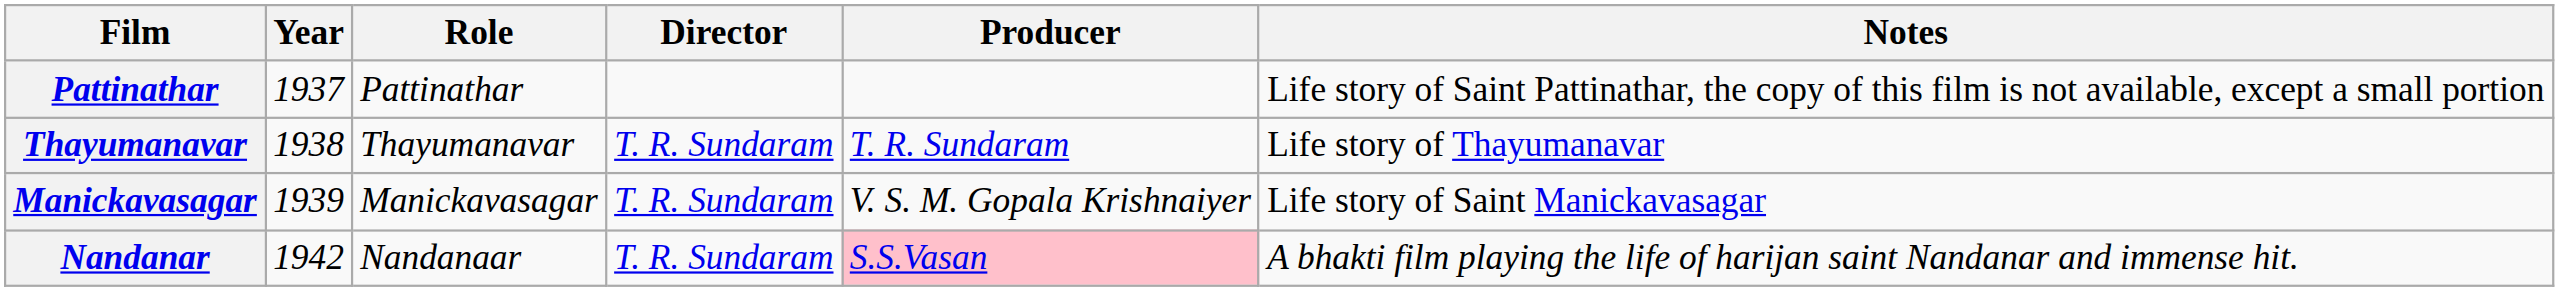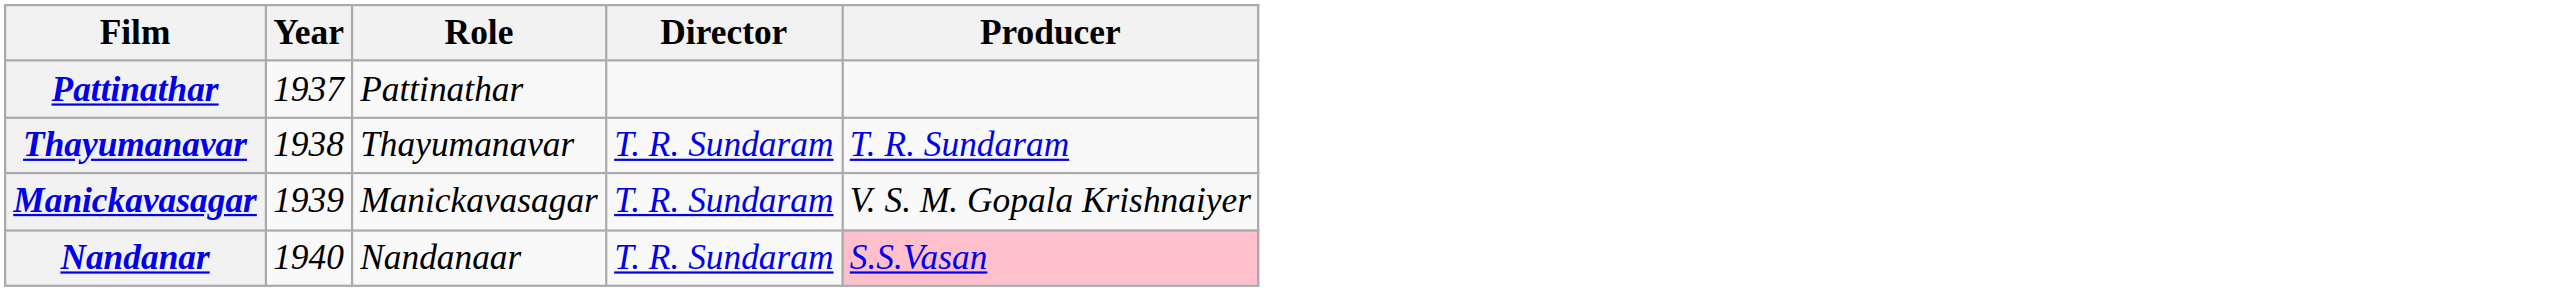- column: Notes | Life story of Saint Pattinathar, the copy of this film is not available, except a small portion | Life story of Thayumanavar | Life story of Saint Manickavasagar | A bhakti film playing the life of harijan saint Nandanar and immense hit.
Nandanar | Year: 1942 -> 1940
